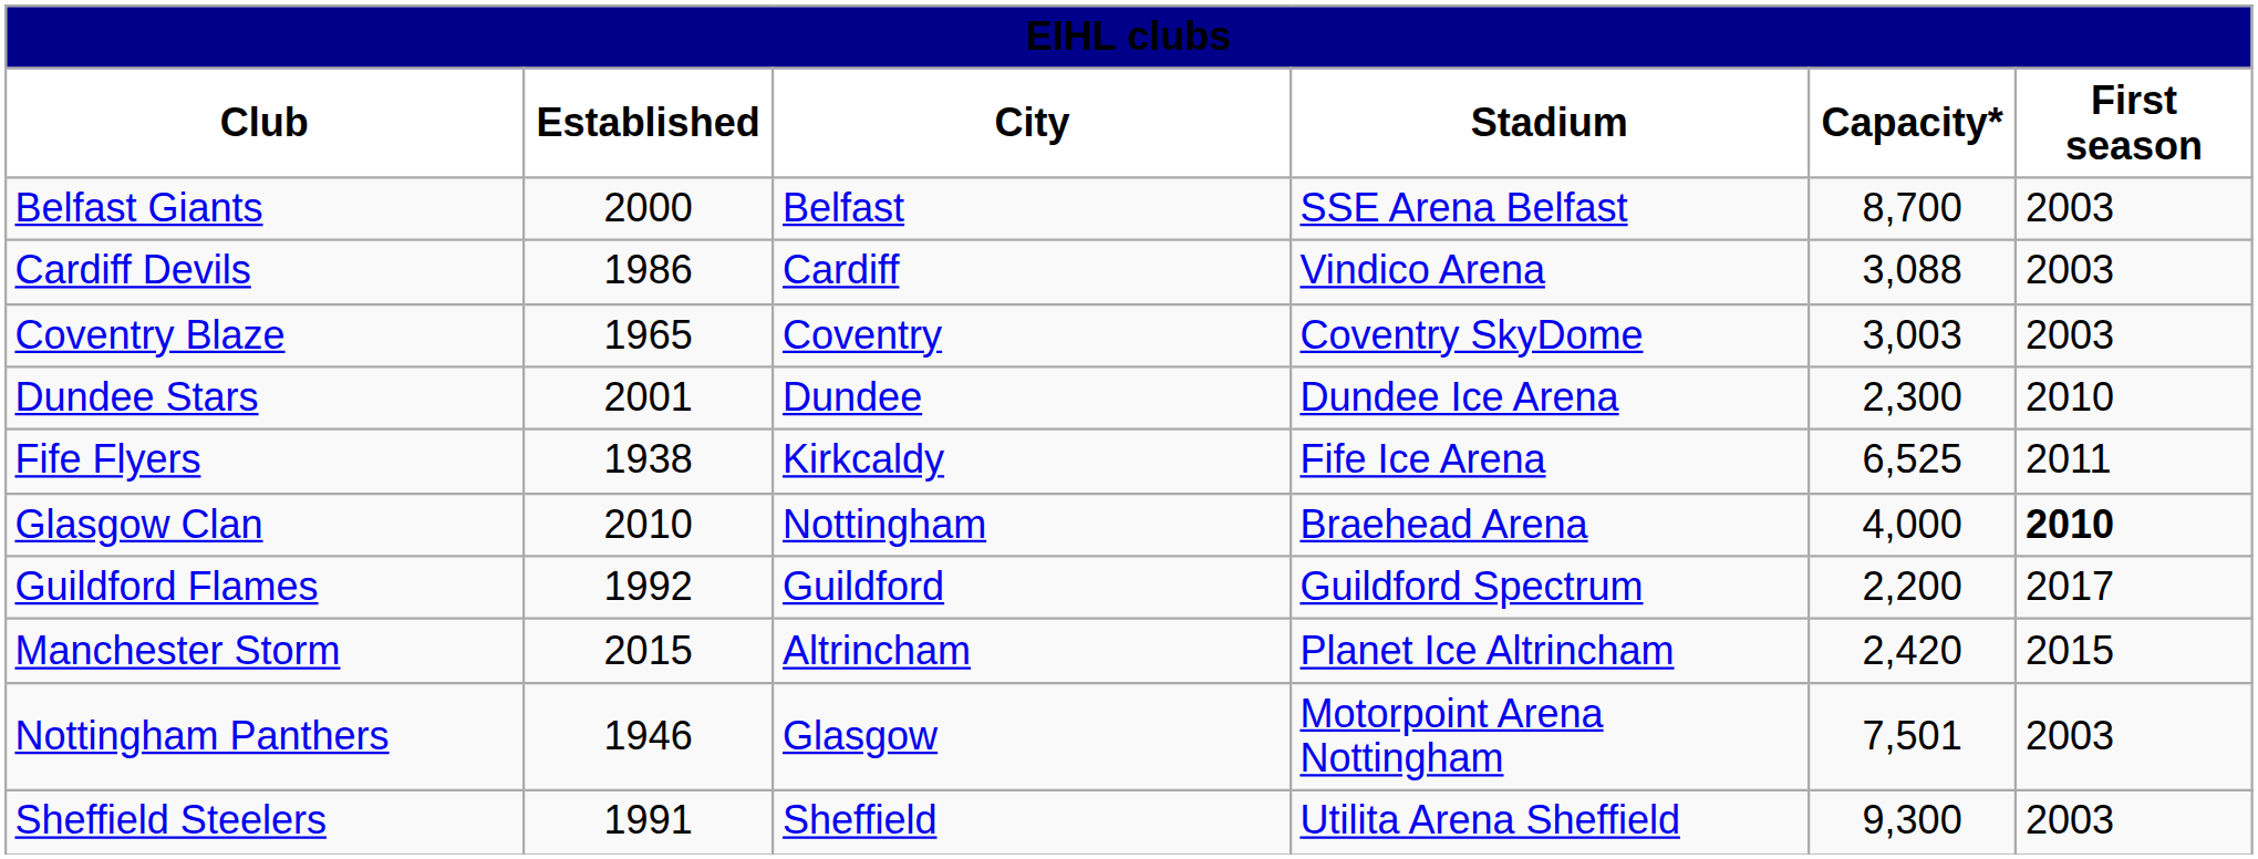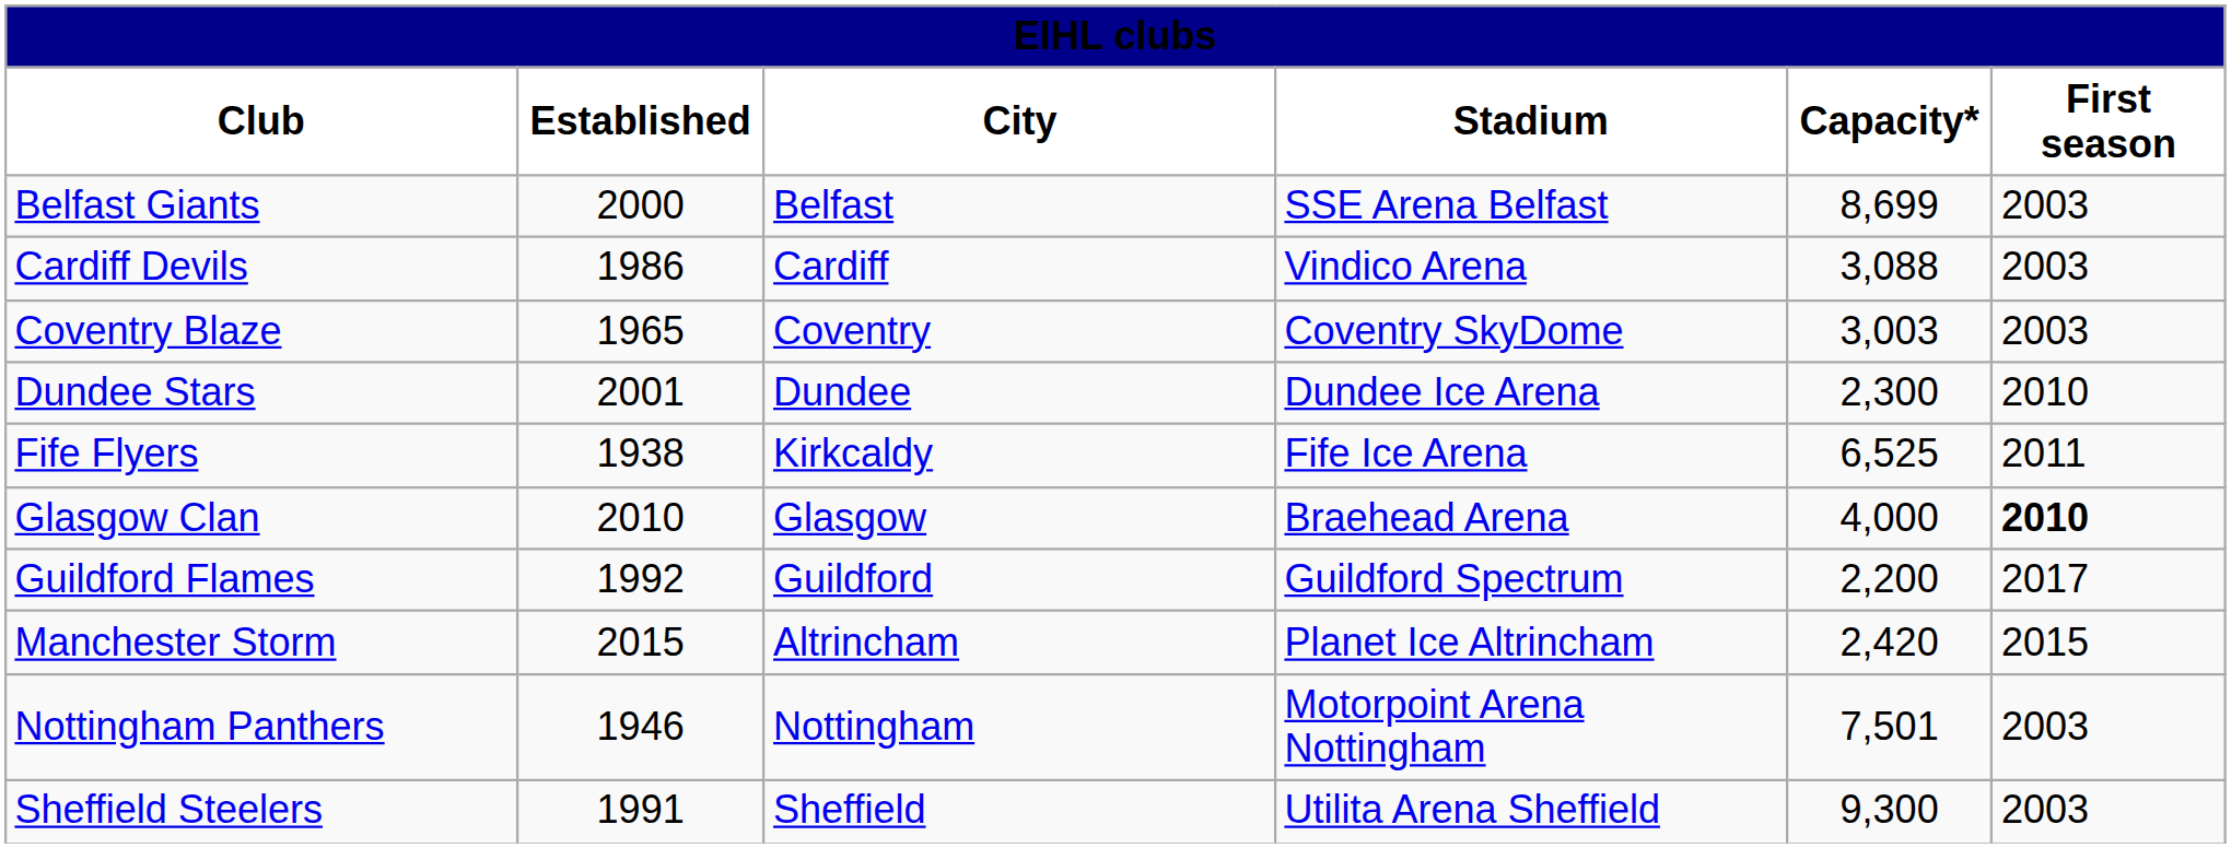Belfast Giants | Capacity*: 8,700 -> 8,699
Glasgow Clan | City: Nottingham -> Glasgow
Nottingham Panthers | City: Glasgow -> Nottingham
